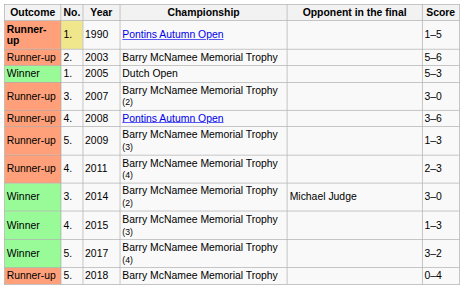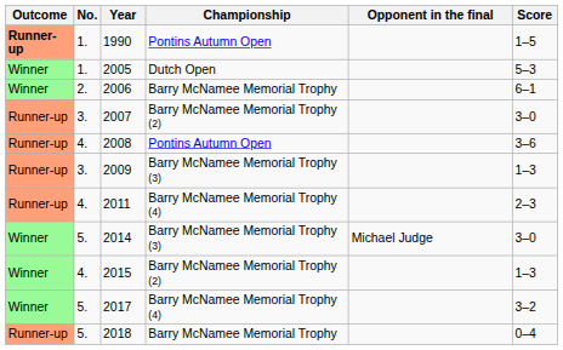1990 | No.: khaki background -> no background
- row: Runner-up | 2. | 2003 | Barry McNamee Memorial Trophy | 5–6
+ row: Winner | 2. | 2006 | Barry McNamee Memorial Trophy | 6–1
2009 | No.: 5. -> 3.
2014 | No.: 3. -> 5.
2014 | Championship: Barry McNamee Memorial Trophy (2) -> Barry McNamee Memorial Trophy (3)
2015 | Championship: Barry McNamee Memorial Trophy (3) -> Barry McNamee Memorial Trophy (2)
